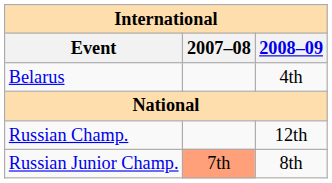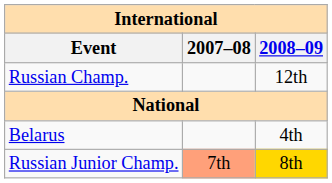rows swapped: Belarus <-> Russian Champ.
Russian Junior Champ. | 2008–09: no background -> gold background
